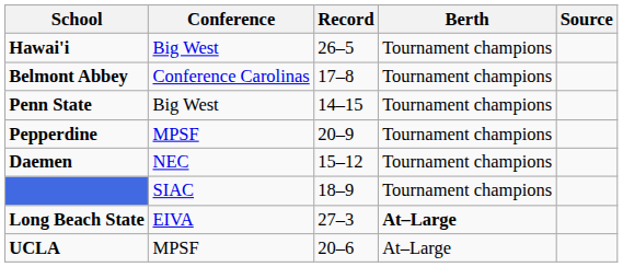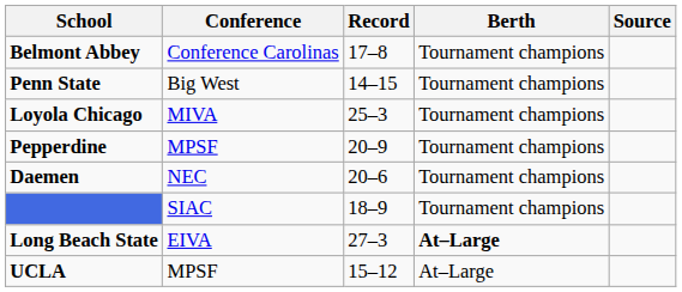- row: Hawai'i | Big West | 26–5 | Tournament champions
+ row: Loyola Chicago | MIVA | 25–3 | Tournament champions
Daemen | Record: 15–12 -> 20–6
UCLA | Record: 20–6 -> 15–12
